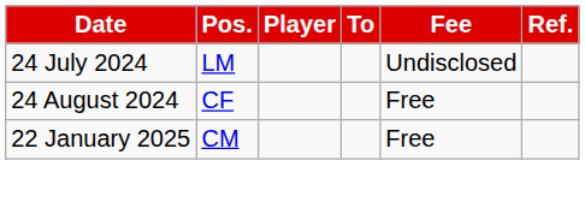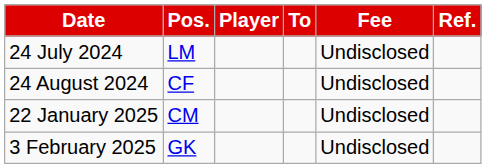24 August 2024 | Fee: Free -> Undisclosed
22 January 2025 | Fee: Free -> Undisclosed
+ row: 3 February 2025 | GK | Undisclosed
